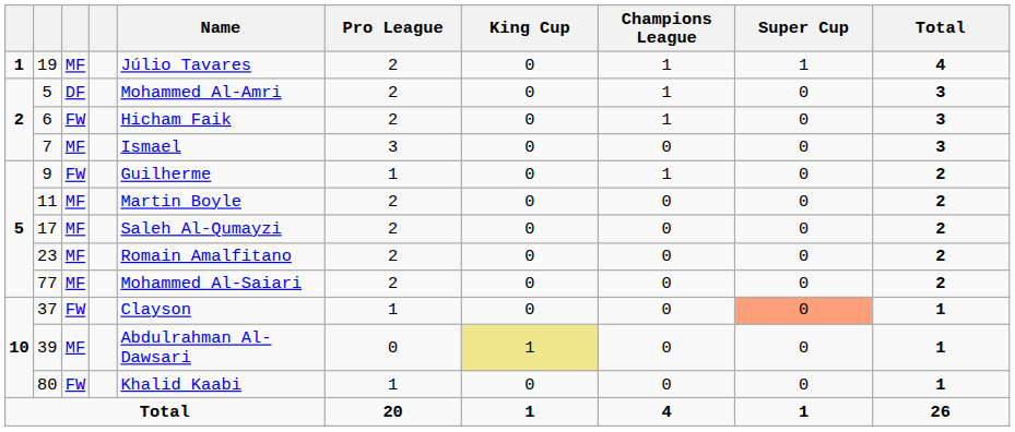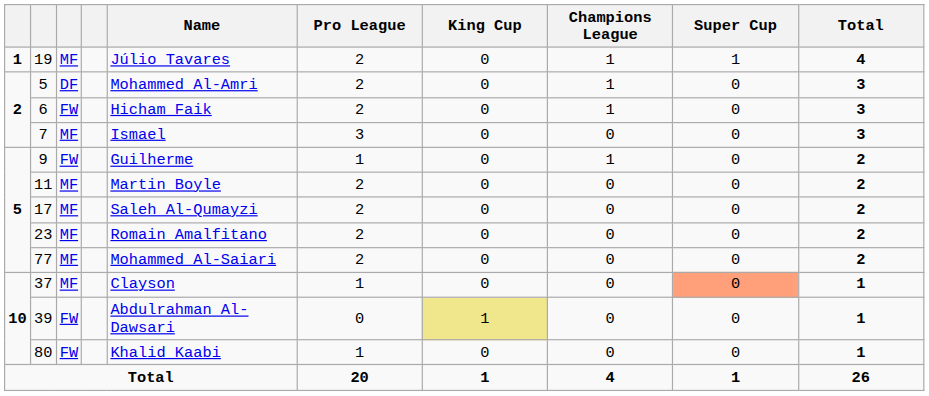37 | column 3: FW -> MF
39 | column 3: MF -> FW
